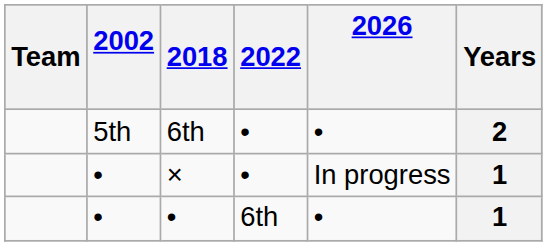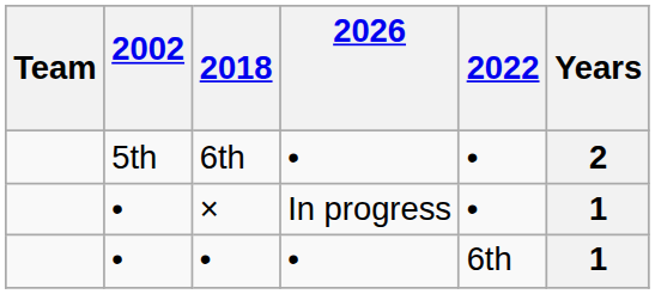columns swapped: 2022 <-> 2026
